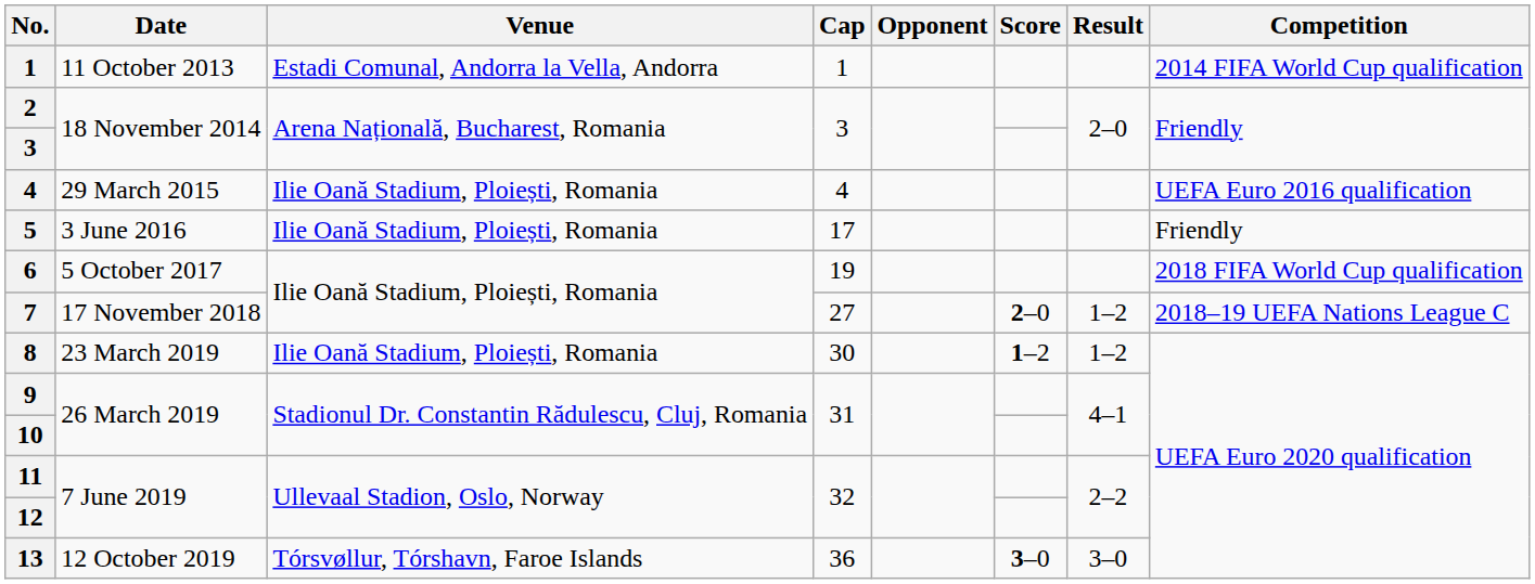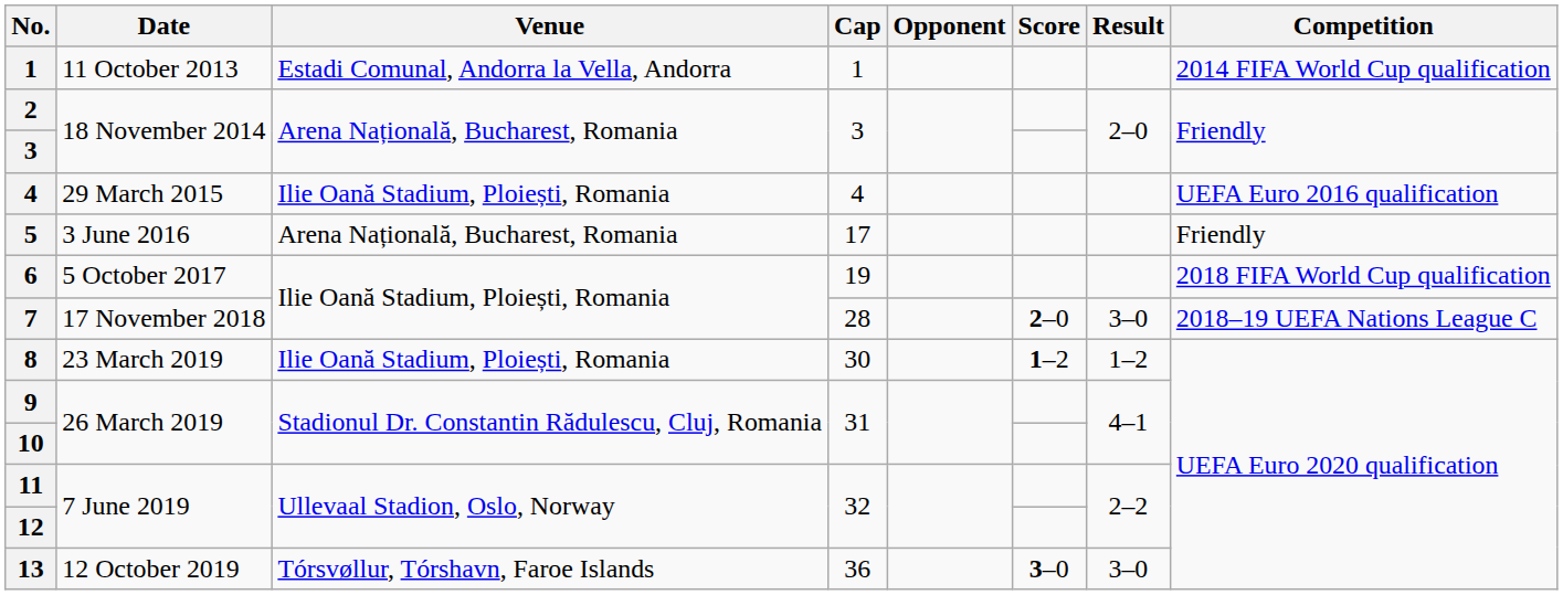5 | Venue: Ilie Oană Stadium, Ploiești, Romania -> Arena Națională, Bucharest, Romania
7 | Cap: 27 -> 28
7 | Result: 1–2 -> 3–0
